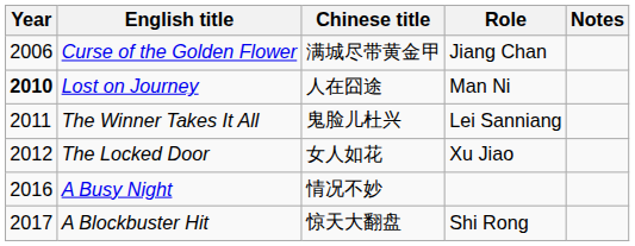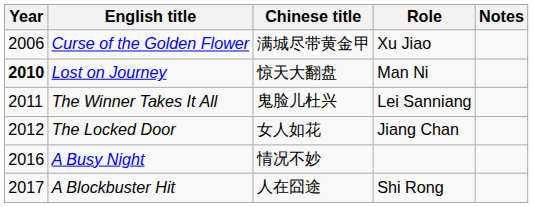Curse of the Golden Flower | Role: Jiang Chan -> Xu Jiao
Lost on Journey | Chinese title: 人在囧途 -> 惊天大翻盘
The Locked Door | Role: Xu Jiao -> Jiang Chan
A Blockbuster Hit | Chinese title: 惊天大翻盘 -> 人在囧途
